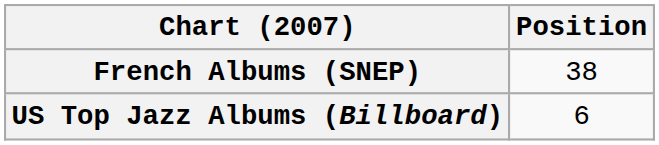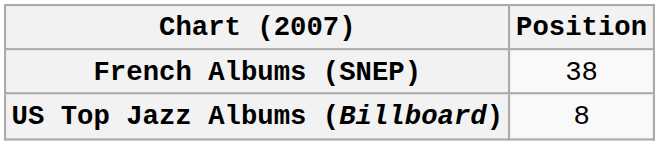US Top Jazz Albums (Billboard) | Position: 6 -> 8
